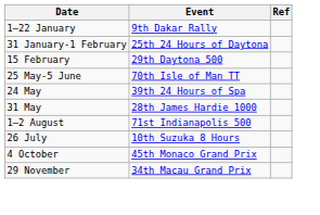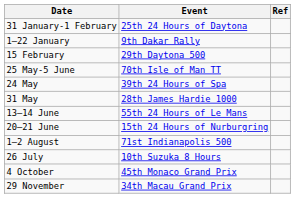rows swapped: 1–22 January <-> 31 January-1 February
+ row: 13–14 June | 55th 24 Hours of Le Mans
+ row: 20–21 June | 15th 24 Hours of Nurburgring
